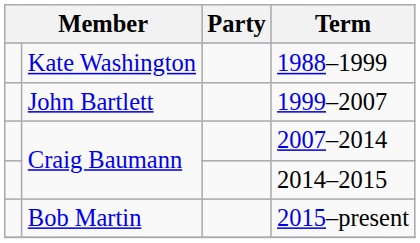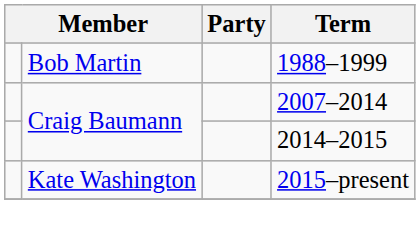1988–1999 | column 2: Kate Washington -> Bob Martin
- row: John Bartlett | 1999–2007
2015–present | column 2: Bob Martin -> Kate Washington
